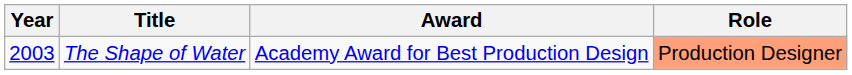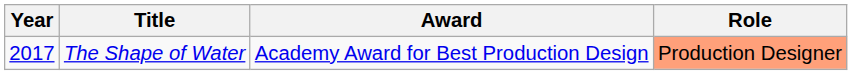The Shape of Water | Year: 2003 -> 2017
